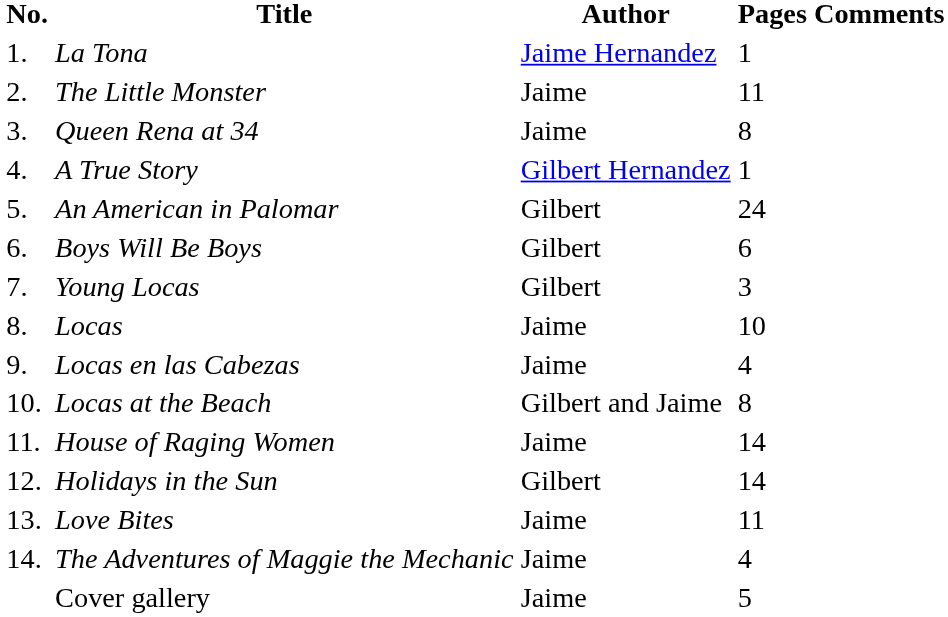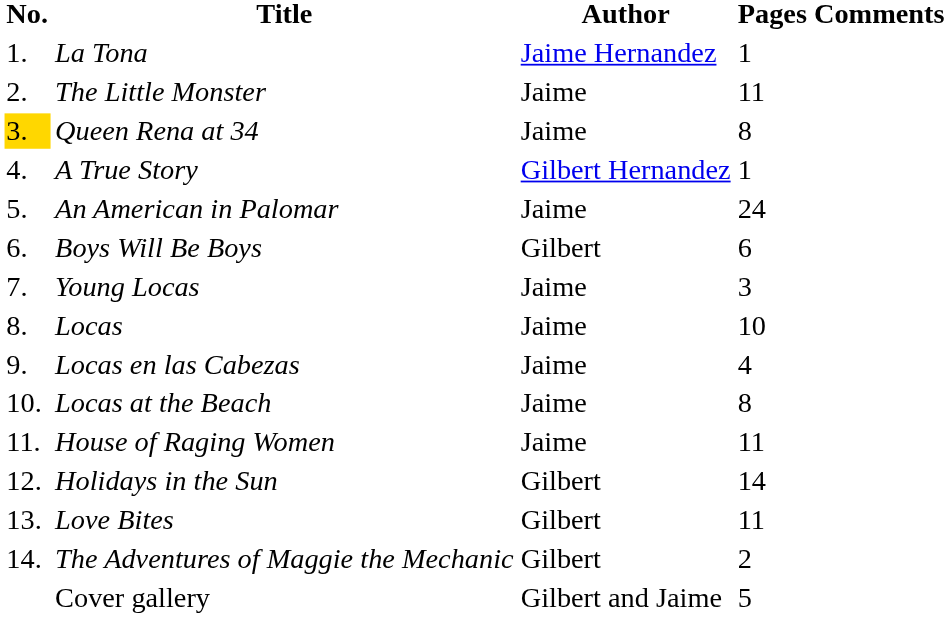Queen Rena at 34 | No.: no background -> gold background
An American in Palomar | Author: Gilbert -> Jaime
Young Locas | Author: Gilbert -> Jaime
Locas at the Beach | Author: Gilbert and Jaime -> Jaime
House of Raging Women | Pages: 14 -> 11
Love Bites | Author: Jaime -> Gilbert
The Adventures of Maggie the Mechanic | Author: Jaime -> Gilbert
The Adventures of Maggie the Mechanic | Pages: 4 -> 2
Cover gallery | Author: Jaime -> Gilbert and Jaime
